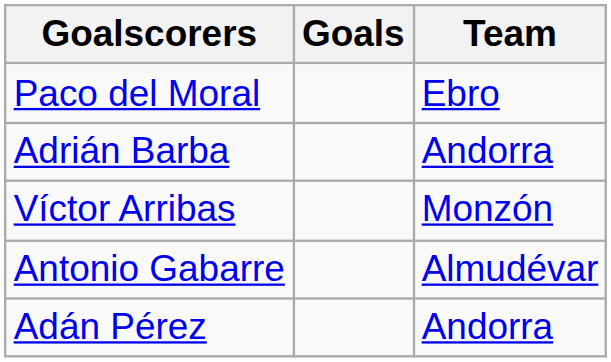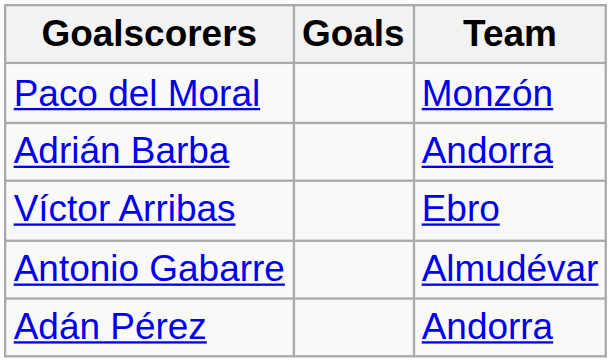Paco del Moral | Team: Ebro -> Monzón
Víctor Arribas | Team: Monzón -> Ebro
